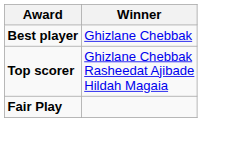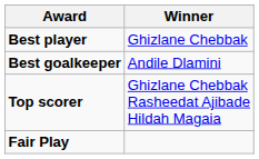+ row: Best goalkeeper | Andile Dlamini
